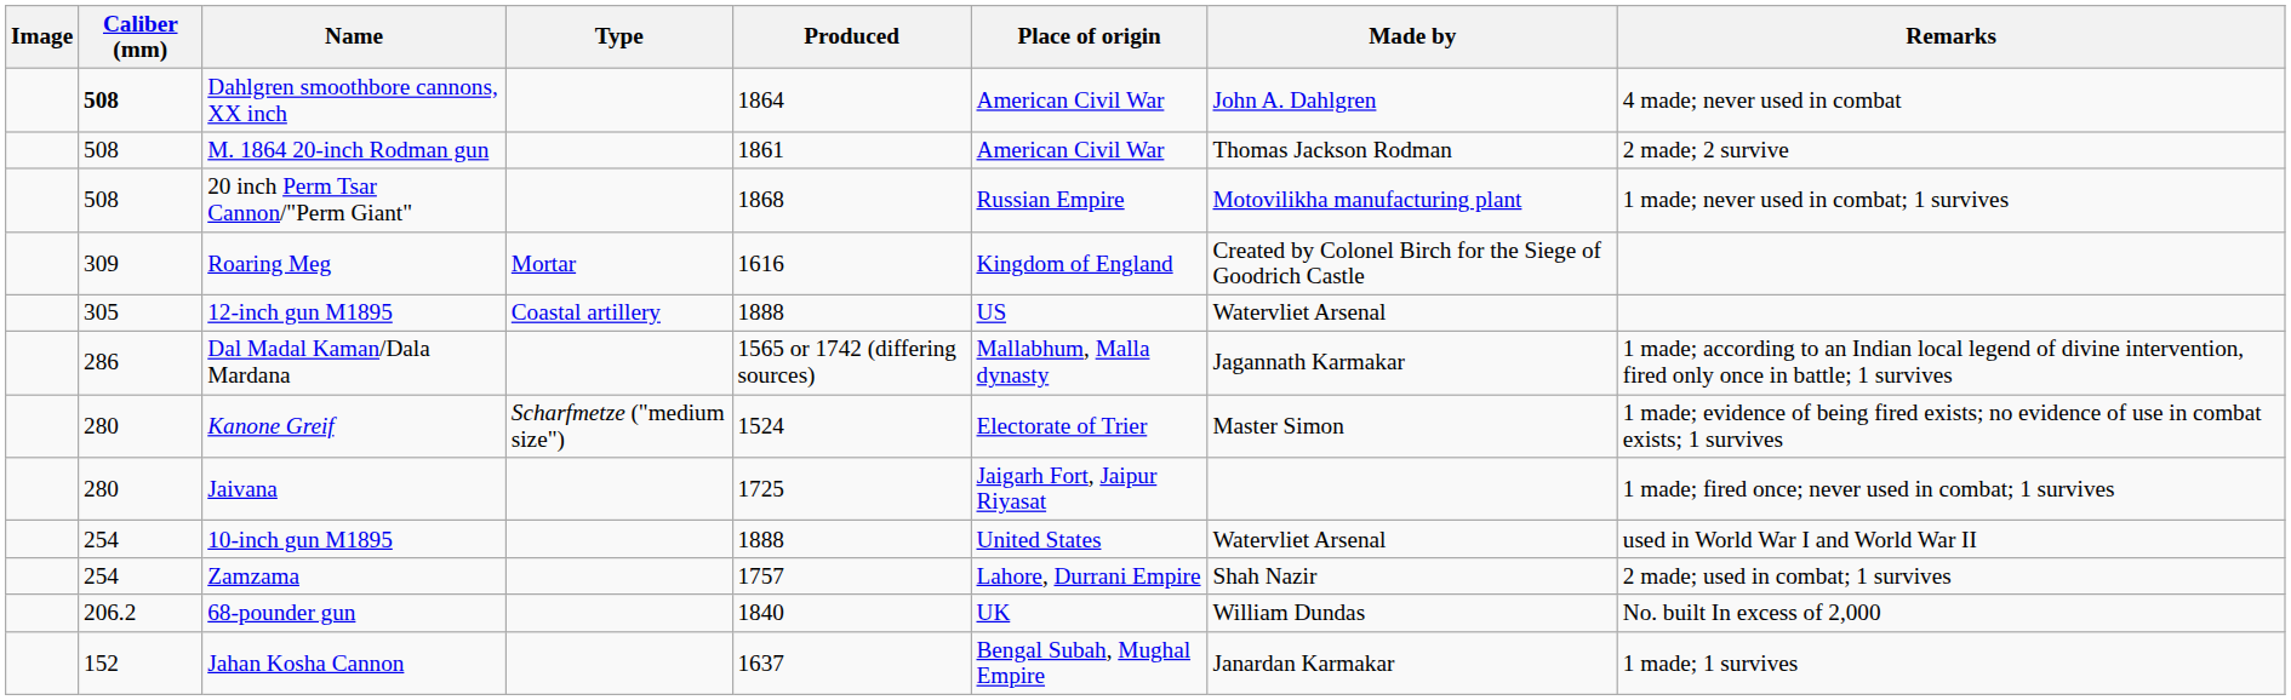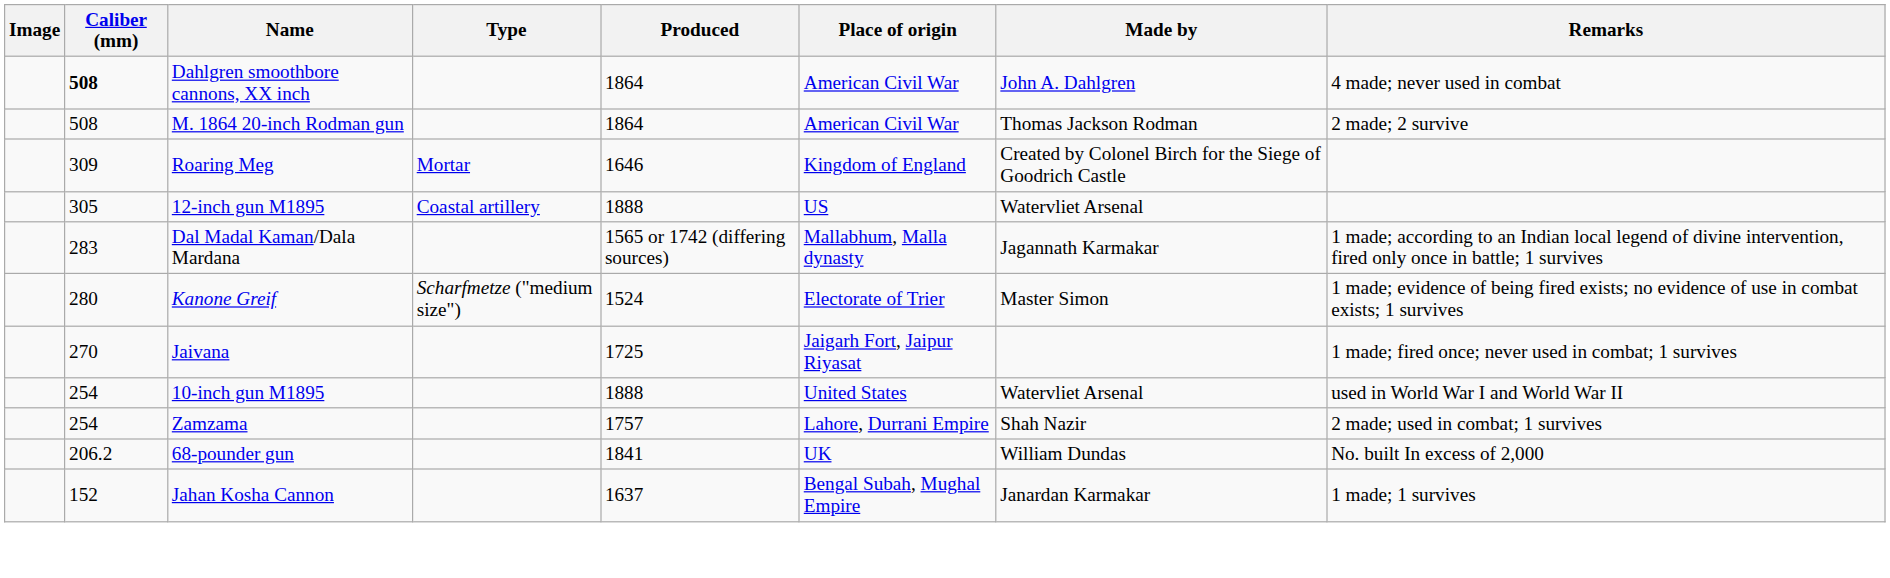M. 1864 20-inch Rodman gun | Produced: 1861 -> 1864
- row: 508 | 20 inch Perm Tsar Cannon/"Perm Giant" | 1868 | Russian Empire | Motovilikha manufacturing plant | 1 made; never used in combat; 1 survives
Roaring Meg | Produced: 1616 -> 1646
Dal Madal Kaman/Dala Mardana | Caliber (mm): 286 -> 283
Jaivana | Caliber (mm): 280 -> 270
68-pounder gun | Produced: 1840 -> 1841
